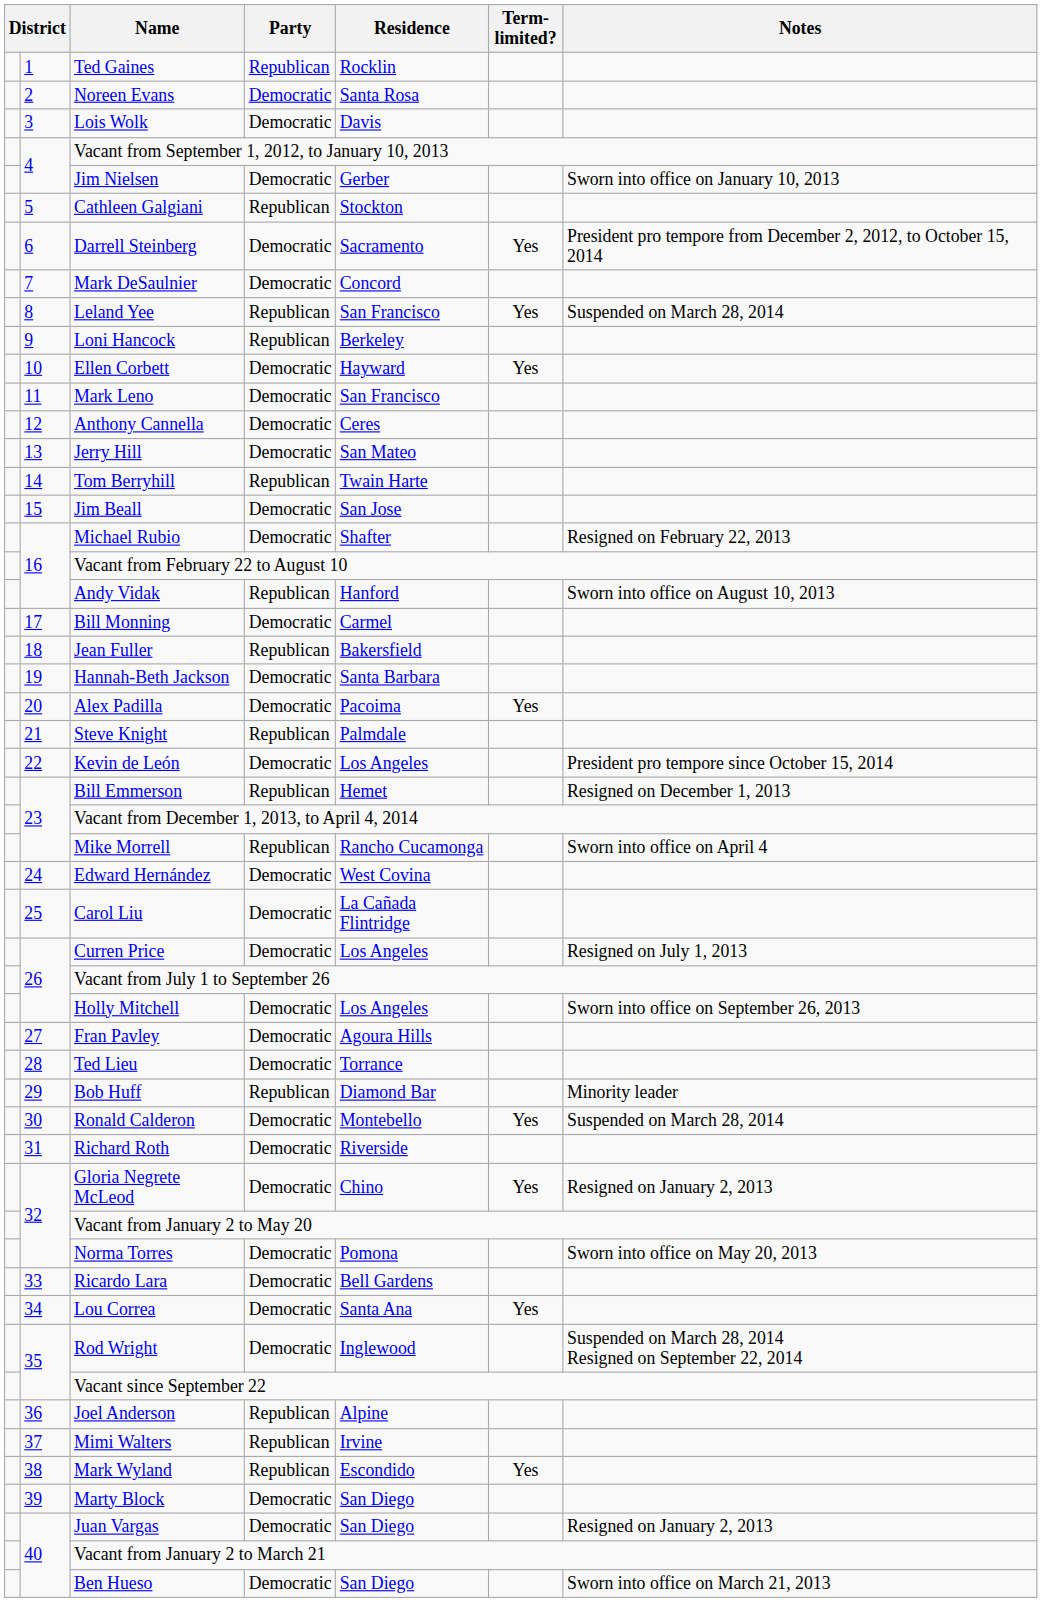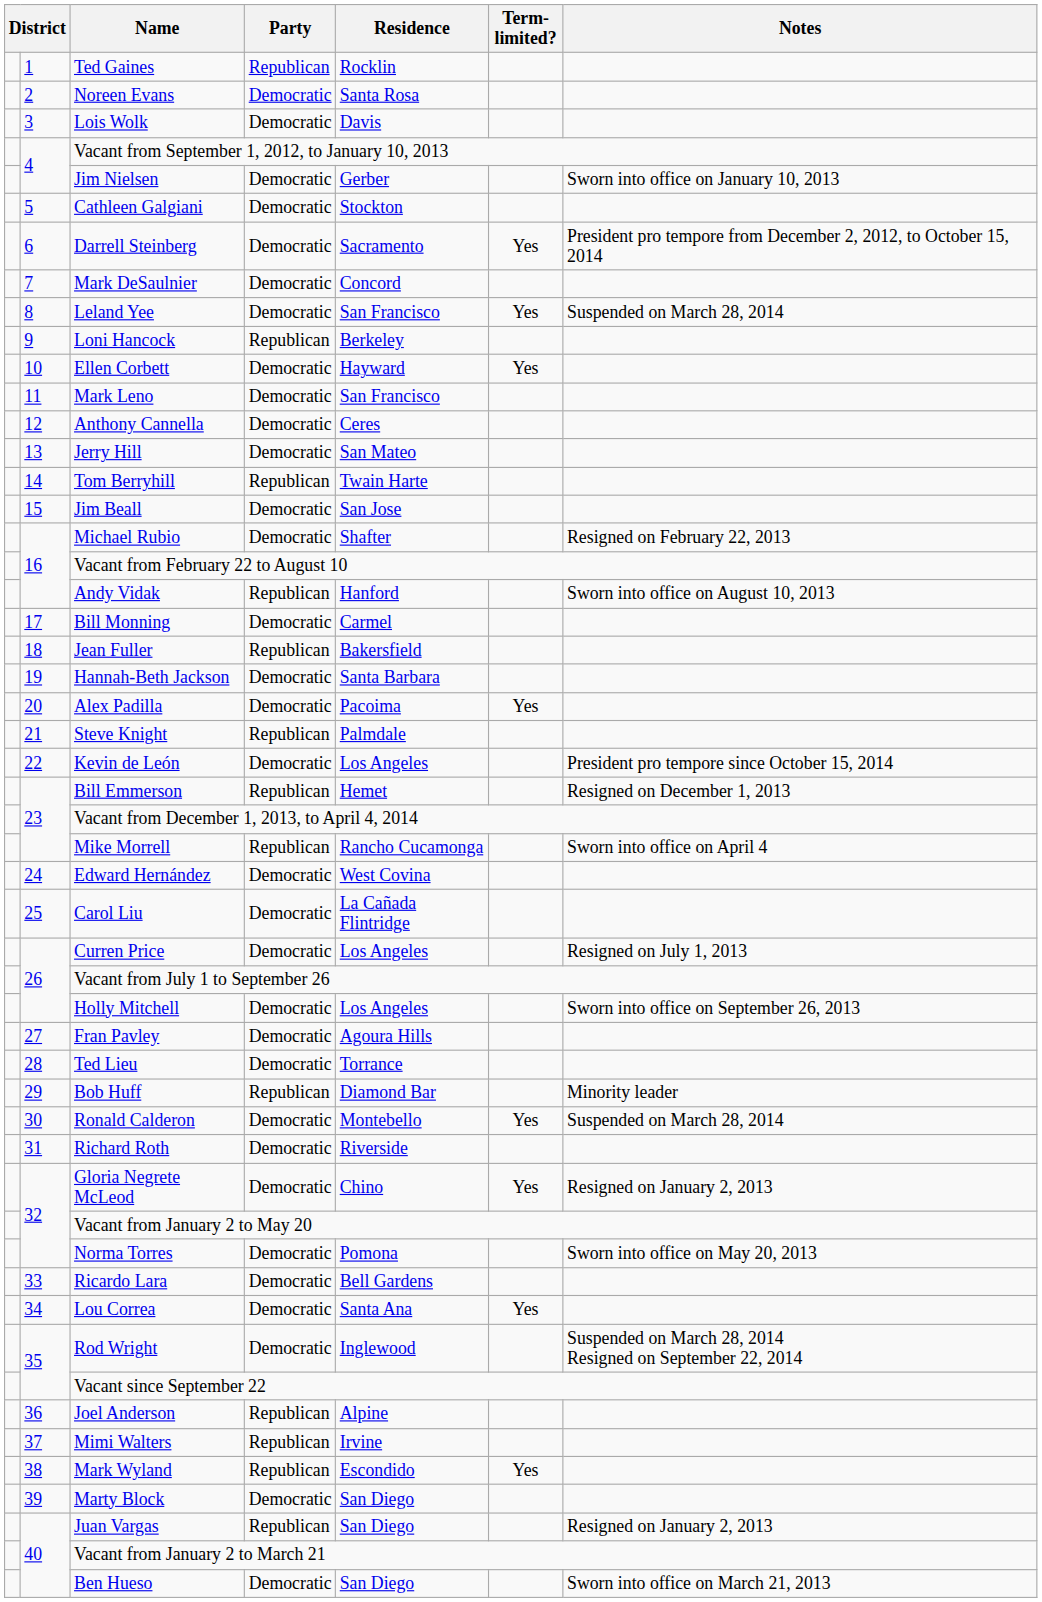Cathleen Galgiani | Party: Republican -> Democratic
Leland Yee | Party: Republican -> Democratic
Juan Vargas | Party: Democratic -> Republican
